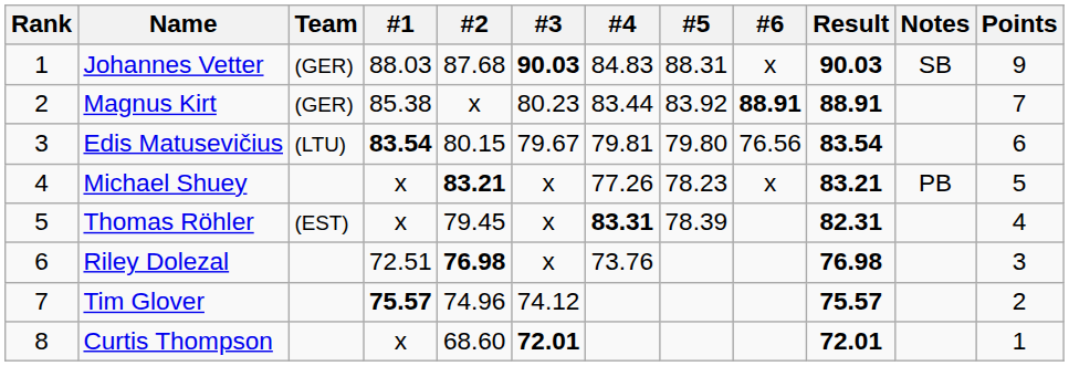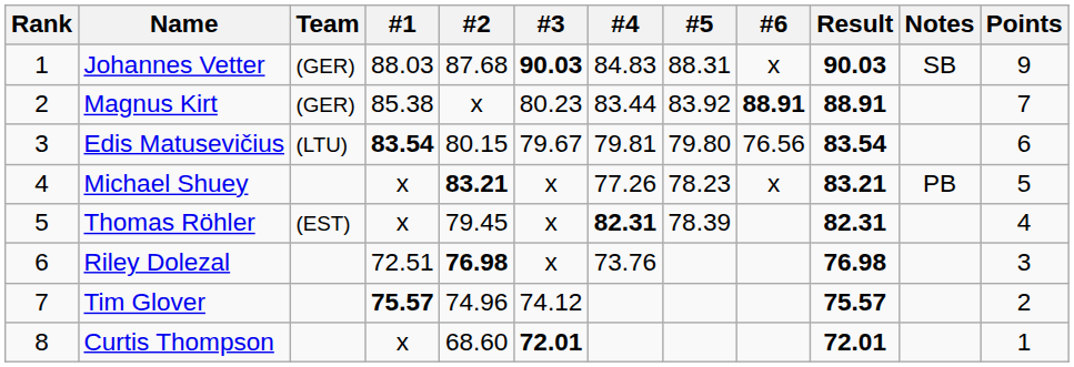Thomas Röhler | #4: 83.31 -> 82.31
